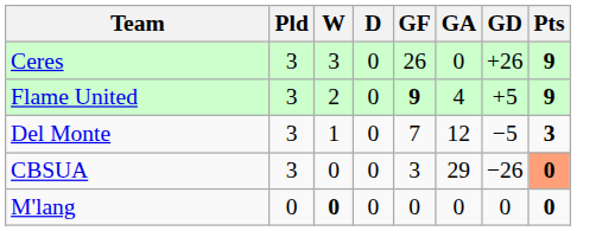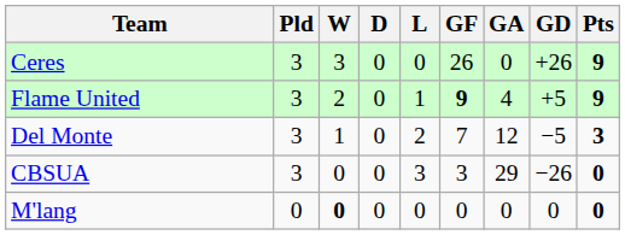+ column: L | 0 | 1 | 2 | 3 | 0
CBSUA | Pts: lightsalmon background -> no background
